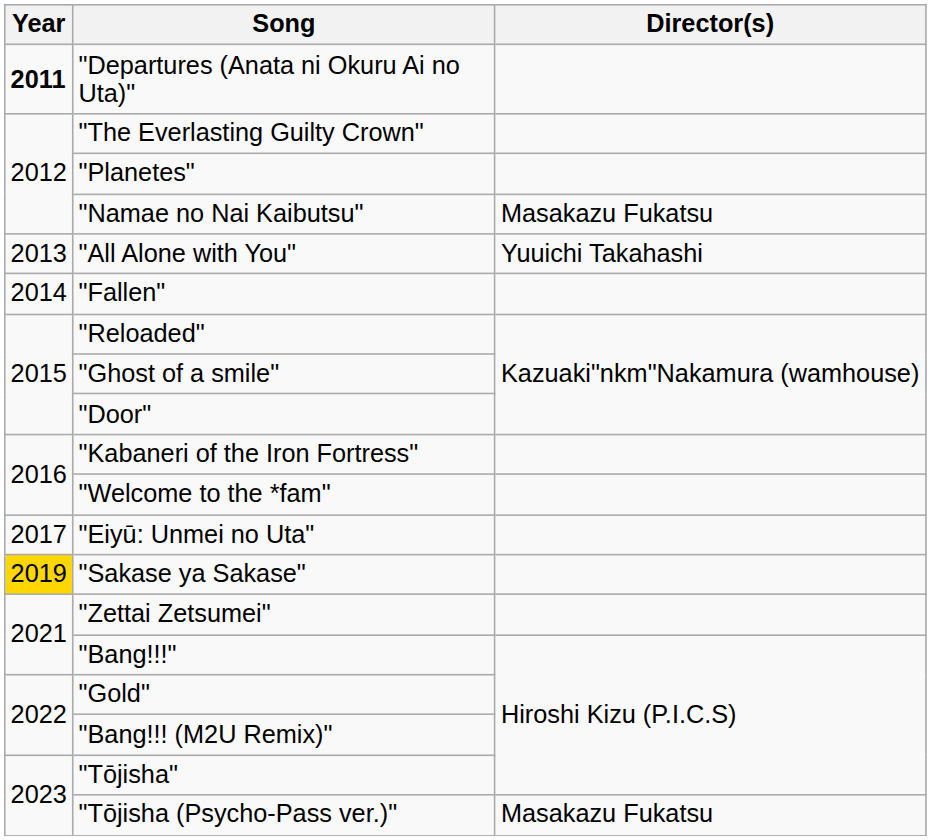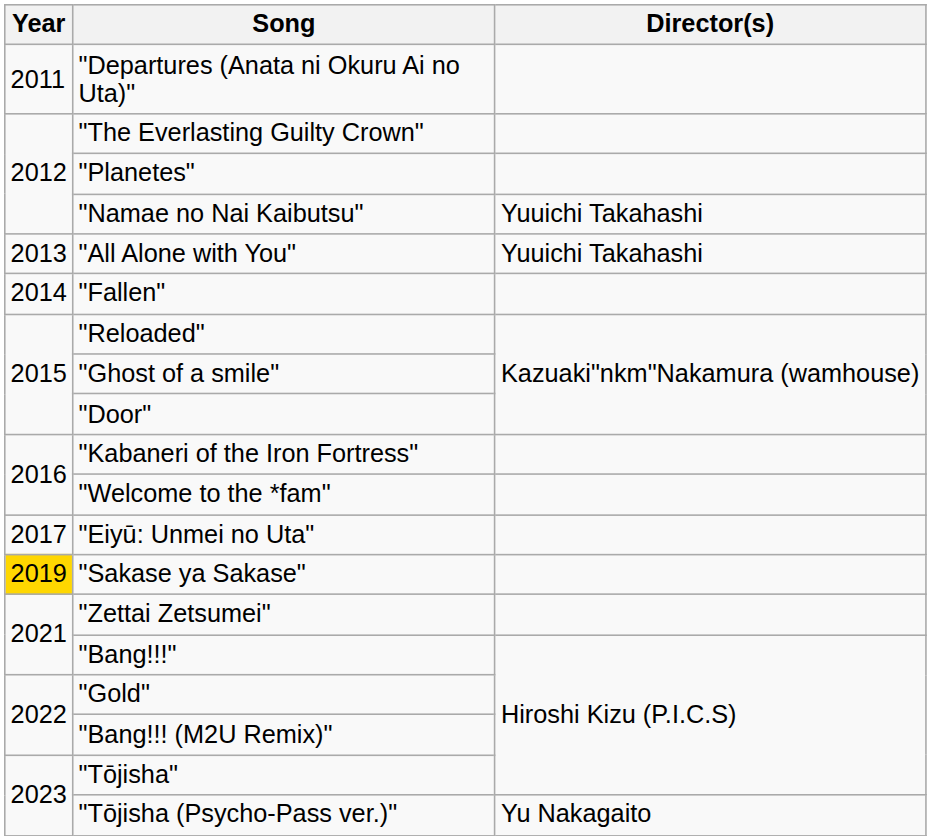"Departures (Anata ni Okuru Ai no Uta)" | Year: bold -> normal
"Namae no Nai Kaibutsu" | Director(s): Masakazu Fukatsu -> Yuuichi Takahashi
"Tōjisha (Psycho-Pass ver.)" | Director(s): Masakazu Fukatsu -> Yu Nakagaito
